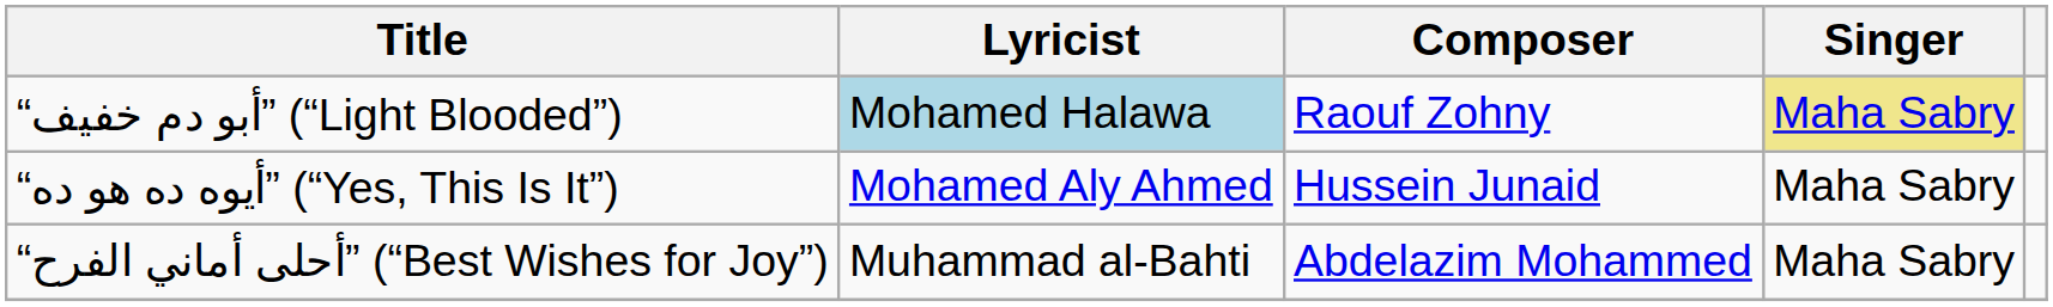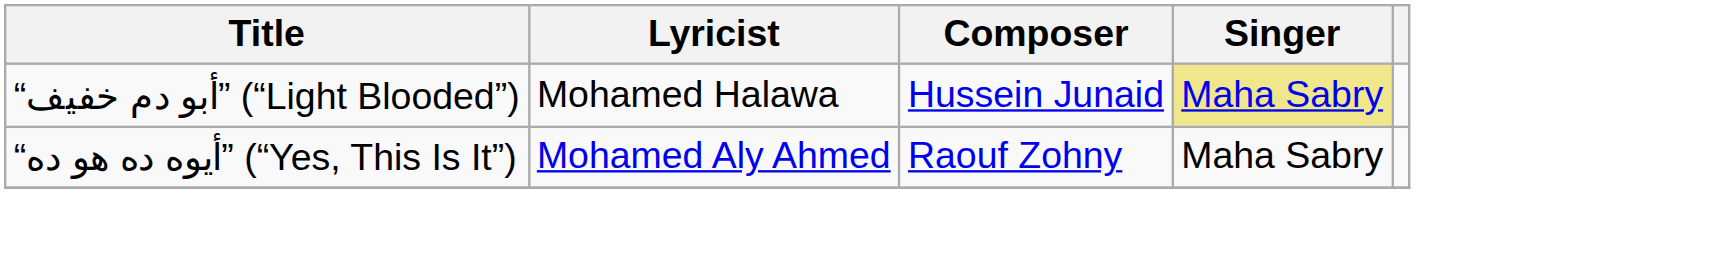“أبو دم خفيف” (“Light Blooded”) | Lyricist: lightblue background -> no background
“أبو دم خفيف” (“Light Blooded”) | Composer: Raouf Zohny -> Hussein Junaid
“أيوه ده هو ده” (“Yes, This Is It”) | Composer: Hussein Junaid -> Raouf Zohny
- row: “أحلى أماني الفرح” (“Best Wishes for Joy”) | Muhammad al-Bahti | Abdelazim Mohammed | Maha Sabry
